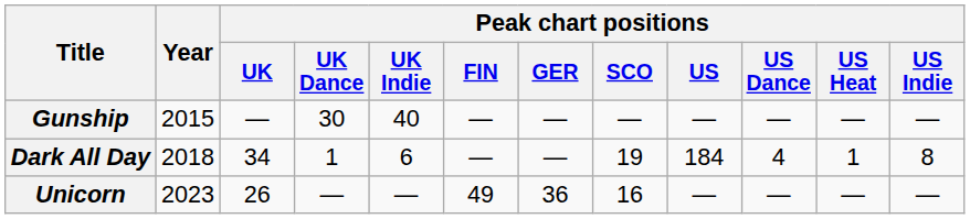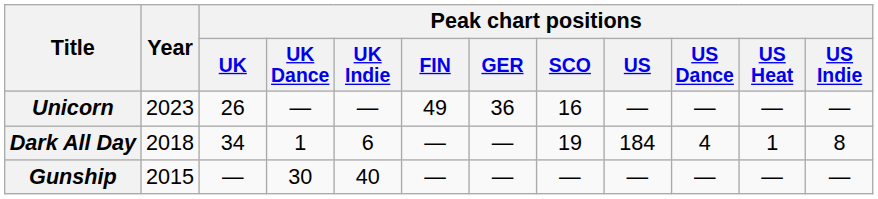rows swapped: Gunship <-> Unicorn
